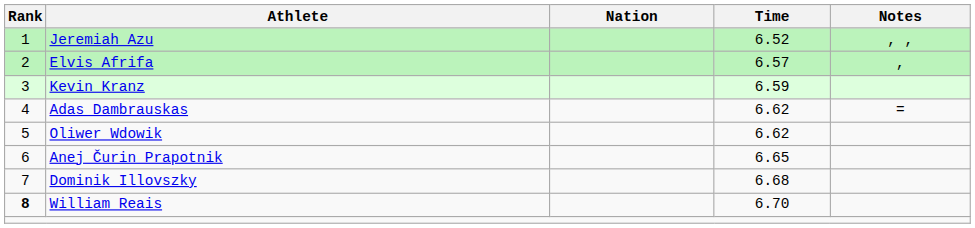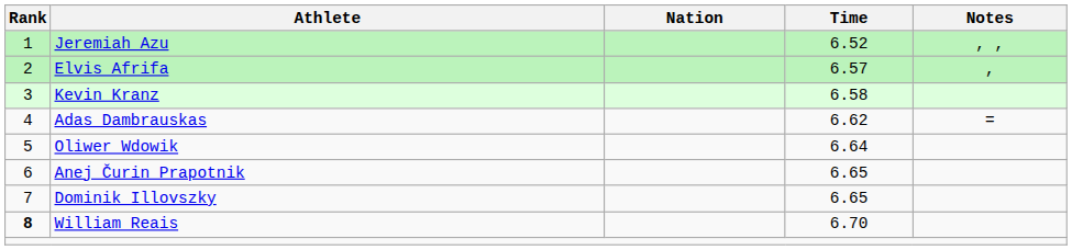Kevin Kranz | Time: 6.59 -> 6.58
Oliwer Wdowik | Time: 6.62 -> 6.64
Dominik Illovszky | Time: 6.68 -> 6.65
